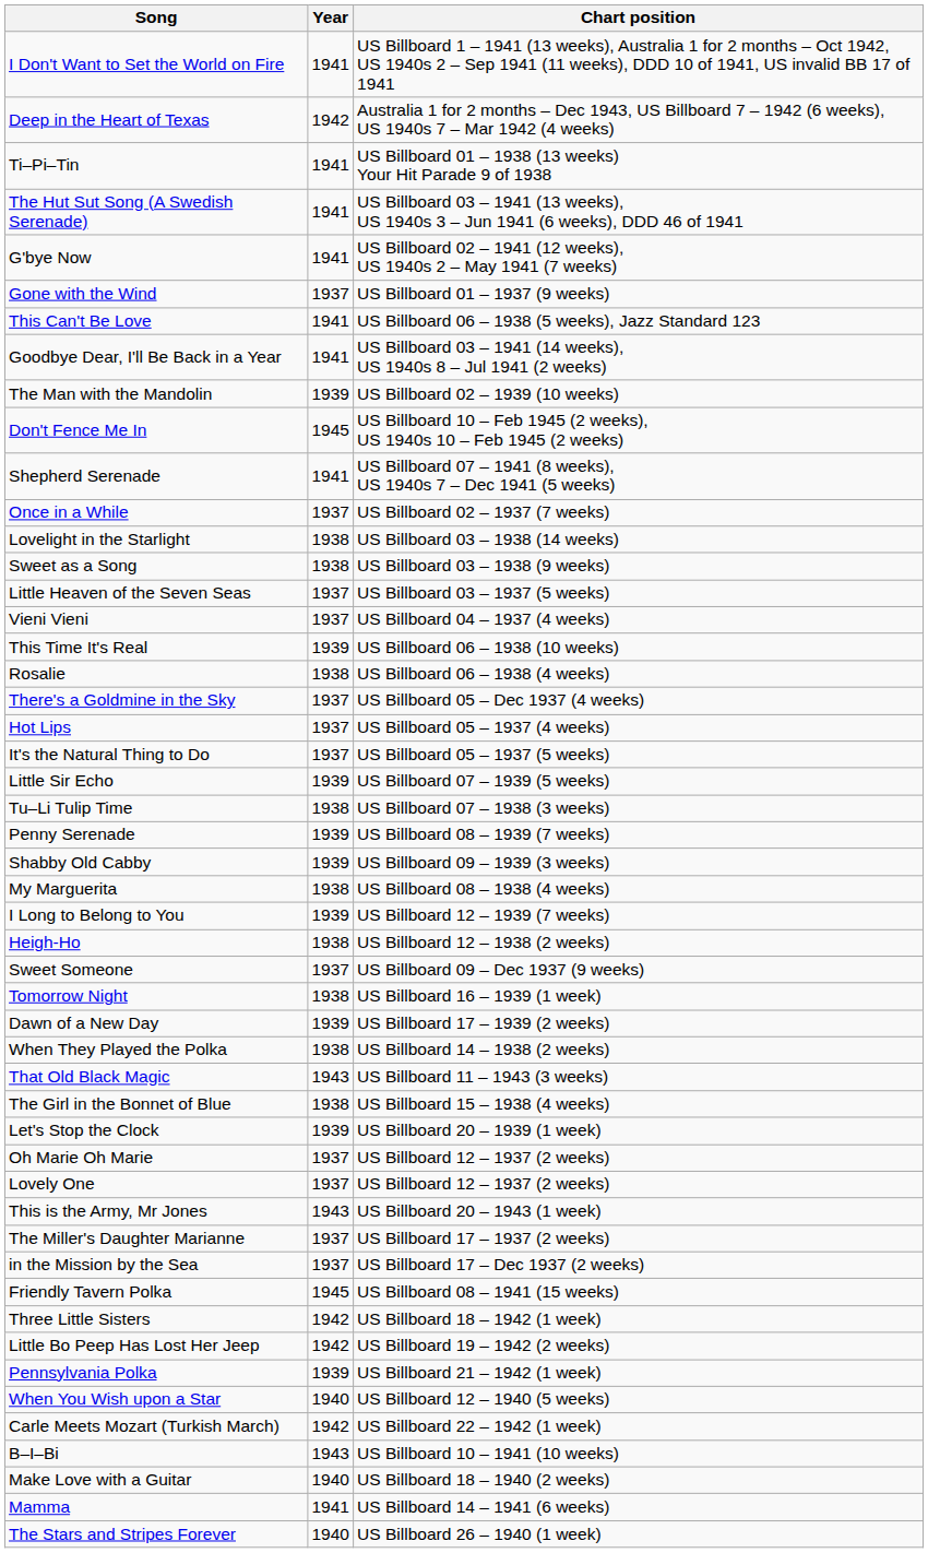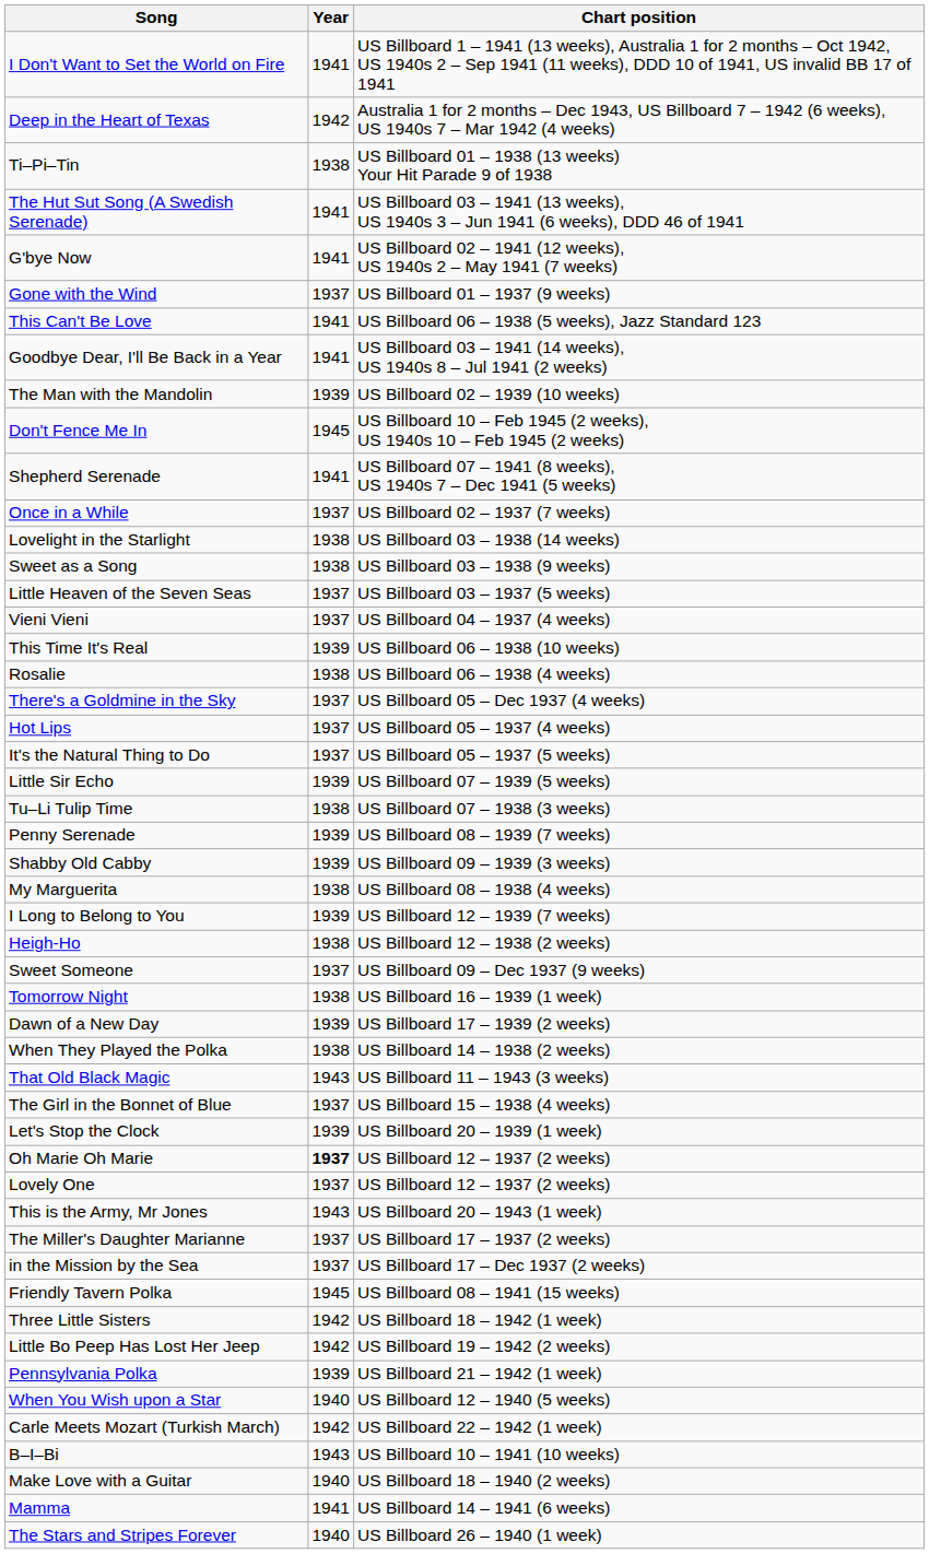Ti–Pi–Tin | Year: 1941 -> 1938
The Girl in the Bonnet of Blue | Year: 1938 -> 1937
Oh Marie Oh Marie | Year: normal -> bold
